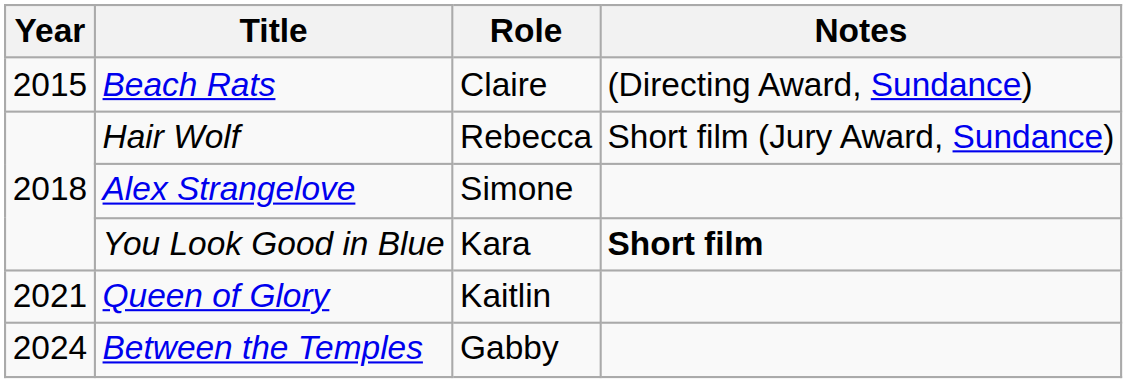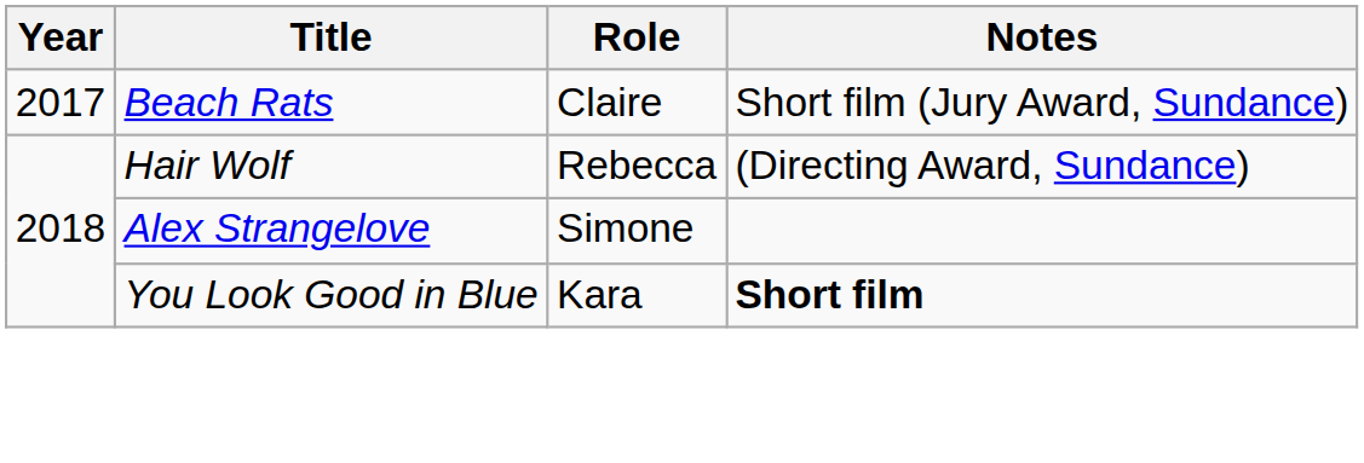Beach Rats | Year: 2015 -> 2017
Beach Rats | Notes: (Directing Award, Sundance) -> Short film (Jury Award, Sundance)
Hair Wolf | Notes: Short film (Jury Award, Sundance) -> (Directing Award, Sundance)
- row: 2021 | Queen of Glory | Kaitlin
- row: 2024 | Between the Temples | Gabby
